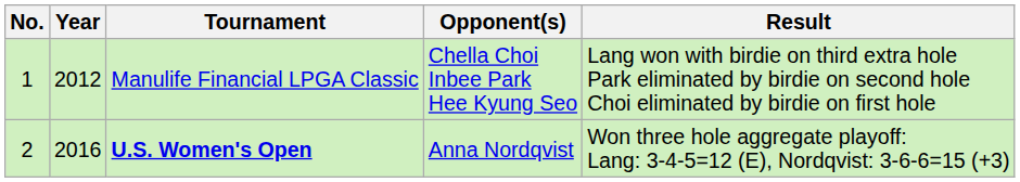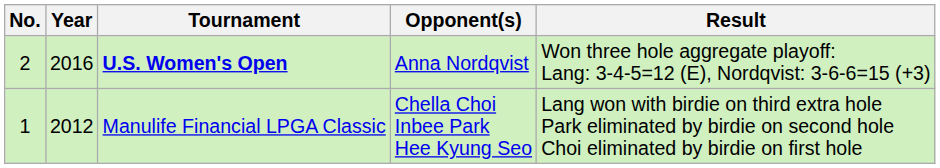rows swapped: Manulife Financial LPGA Classic <-> U.S. Women's Open
